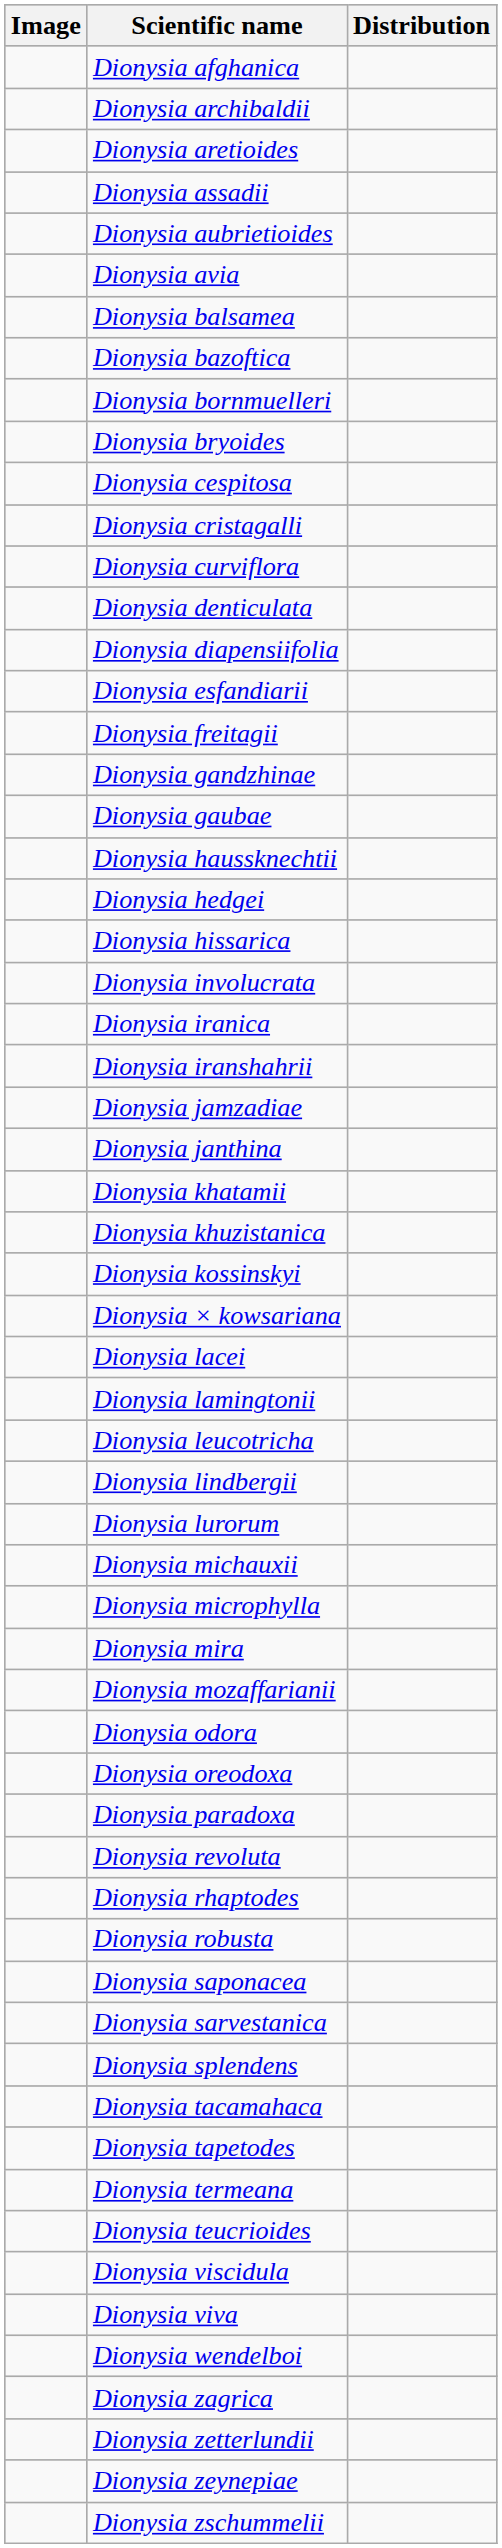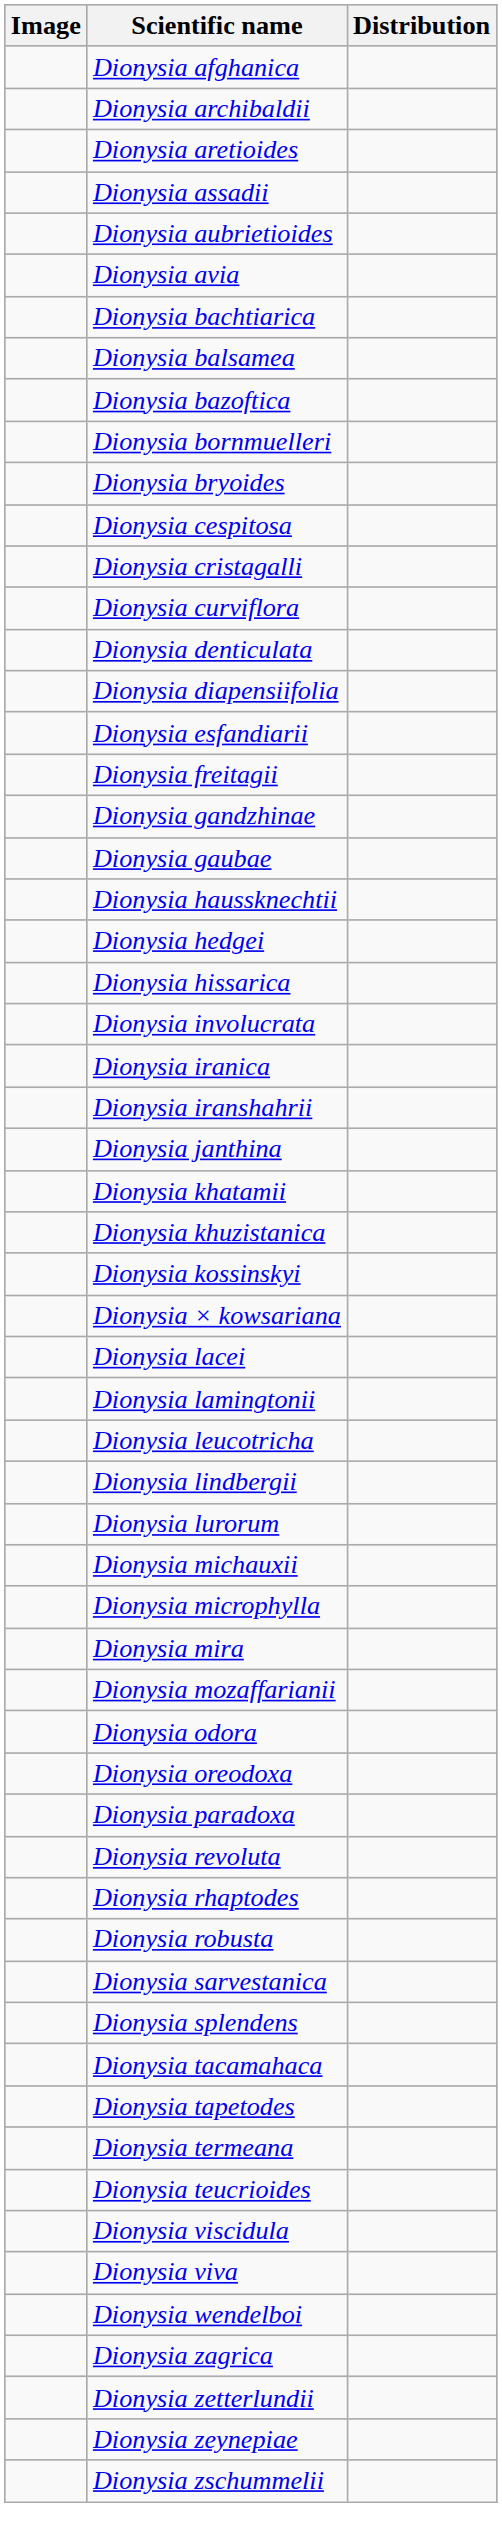+ row: Dionysia bachtiarica
- row: Dionysia jamzadiae
- row: Dionysia saponacea
